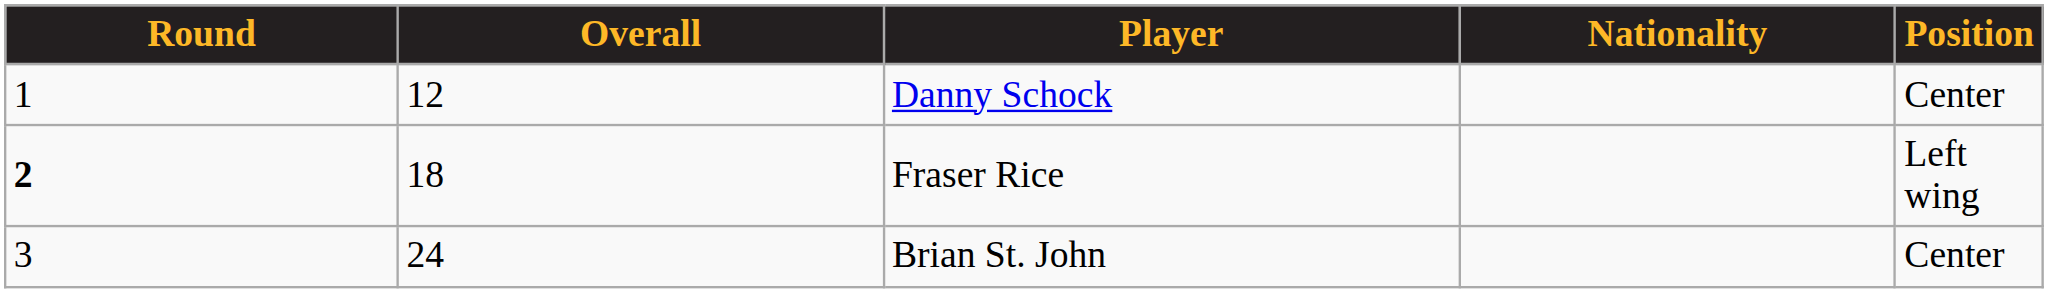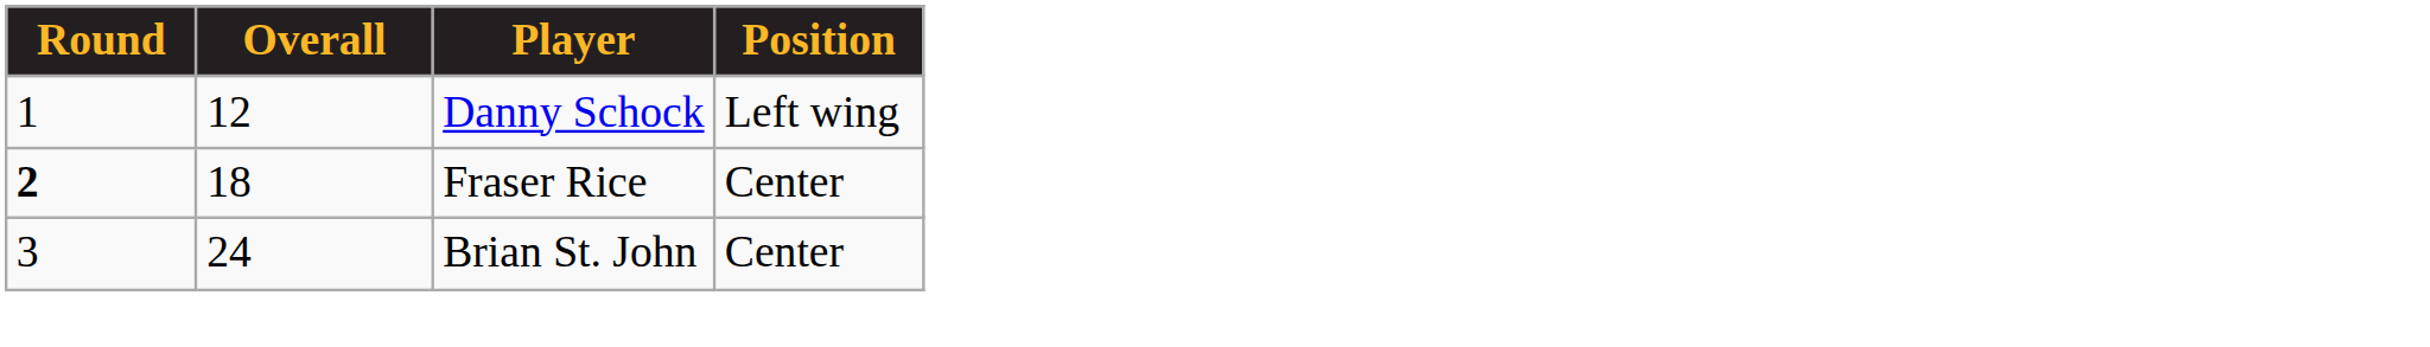- column: Nationality
Danny Schock | Position: Center -> Left wing
Fraser Rice | Position: Left wing -> Center
